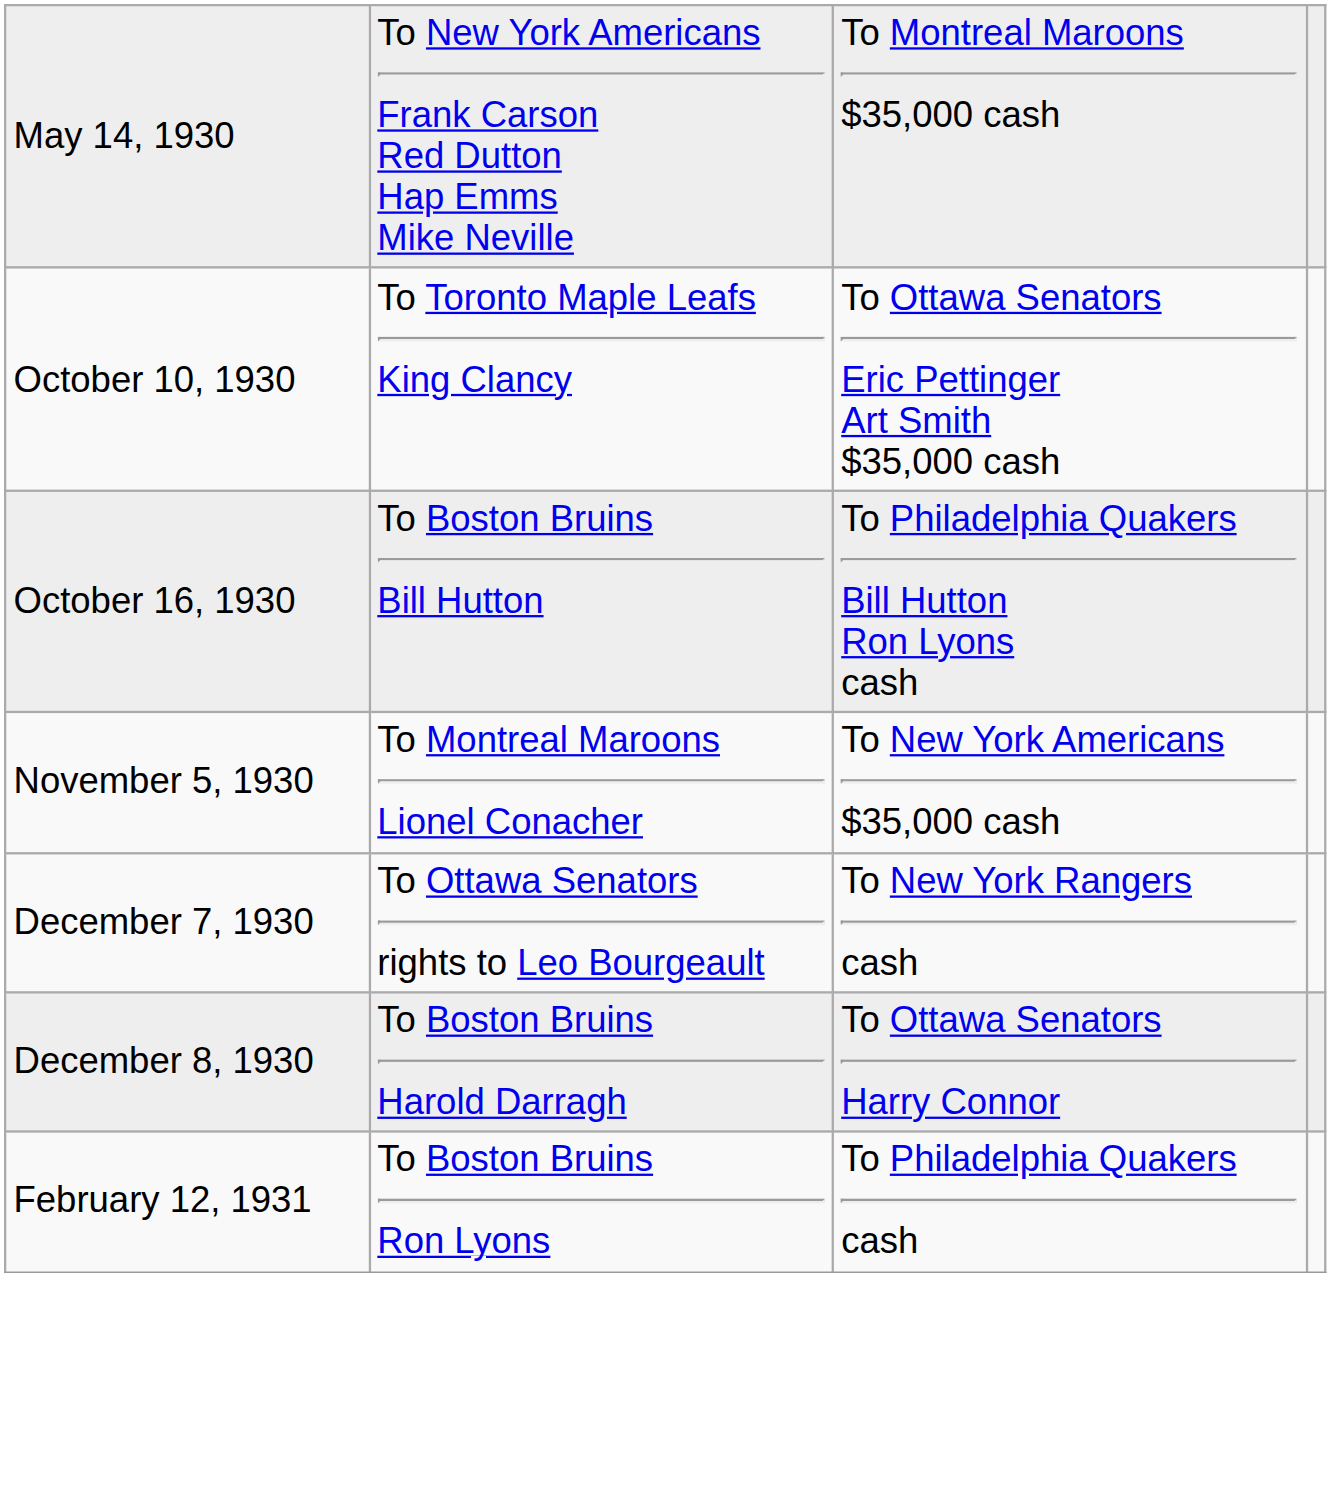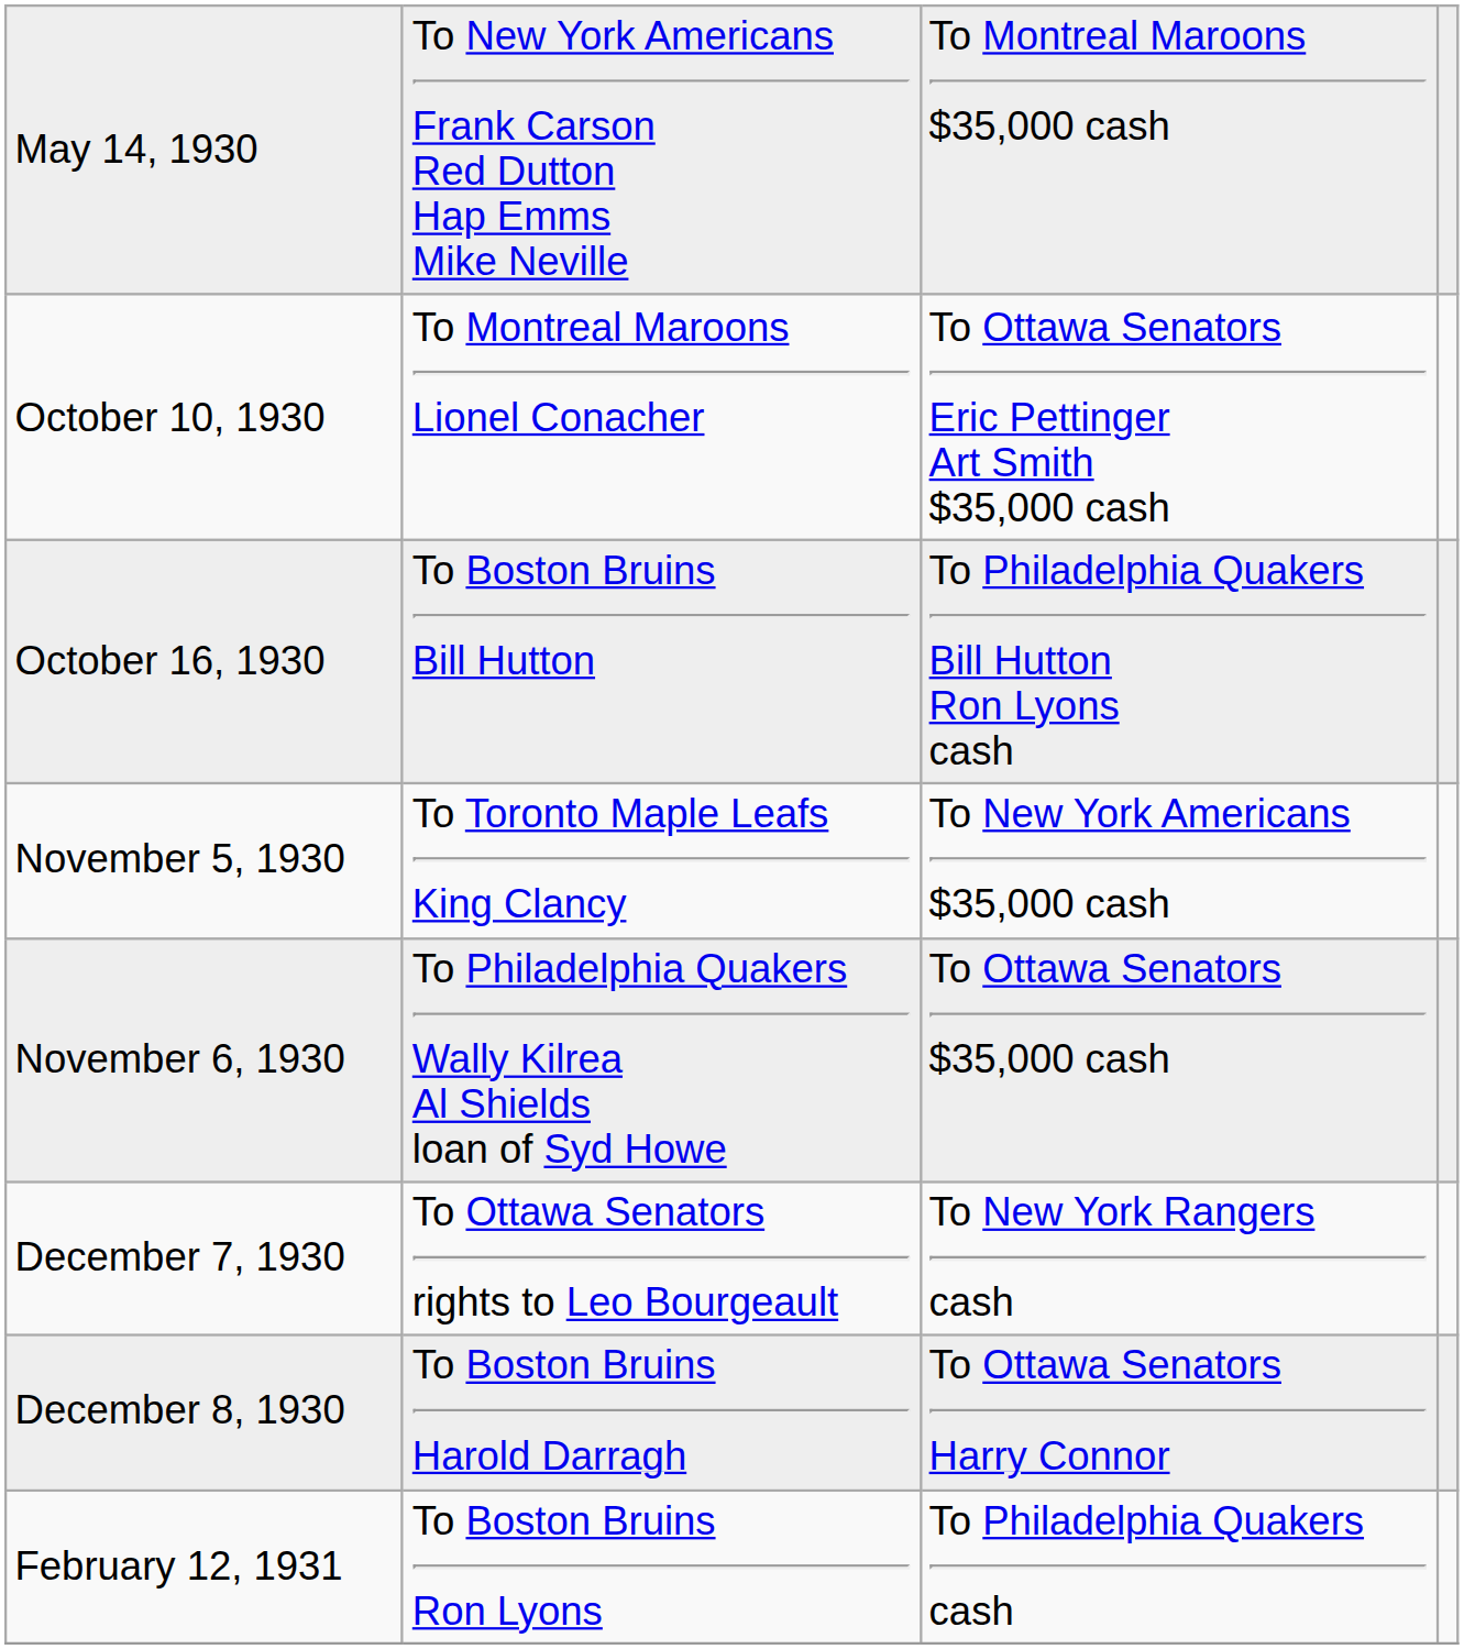October 10, 1930 | column 2: To Toronto Maple Leafs King Clancy -> To Montreal Maroons Lionel Conacher
November 5, 1930 | column 2: To Montreal Maroons Lionel Conacher -> To Toronto Maple Leafs King Clancy
+ row: November 6, 1930 | To Philadelphia Quakers Wally Kilrea Al Shields loan of Syd Howe | To Ottawa Senators $35,000 cash
